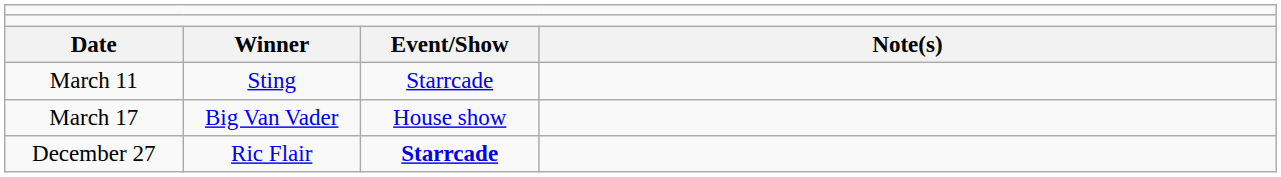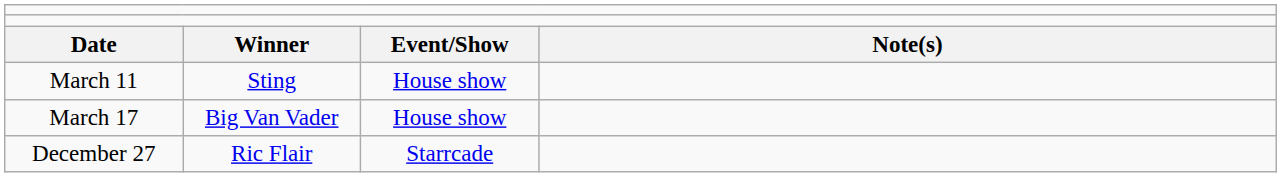March 11 | column 3: Starrcade -> House show
December 27 | column 3: bold -> normal
